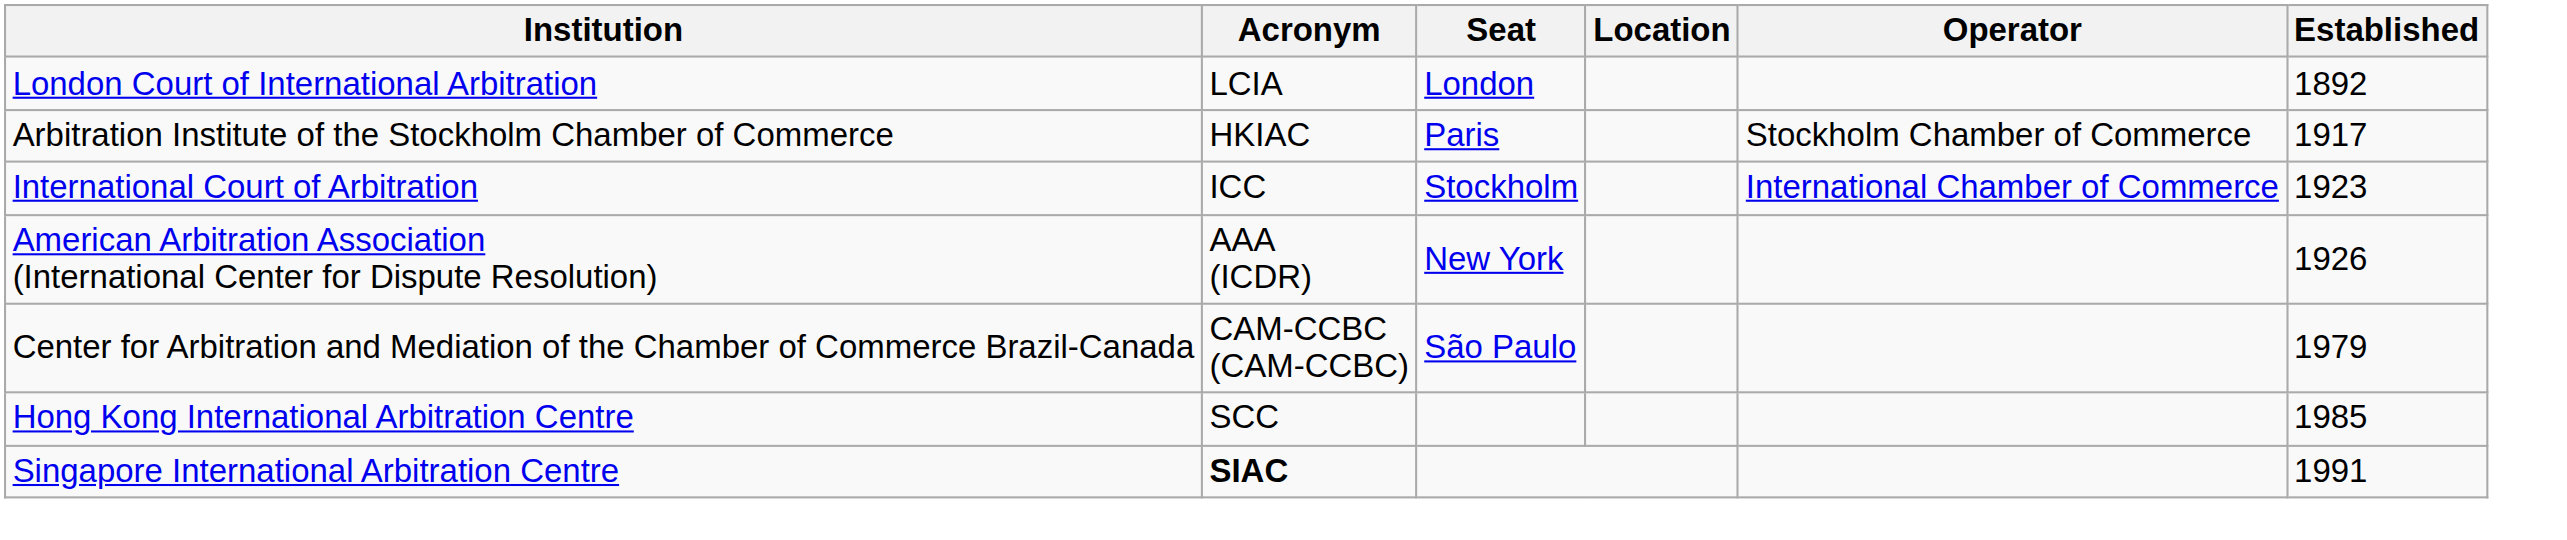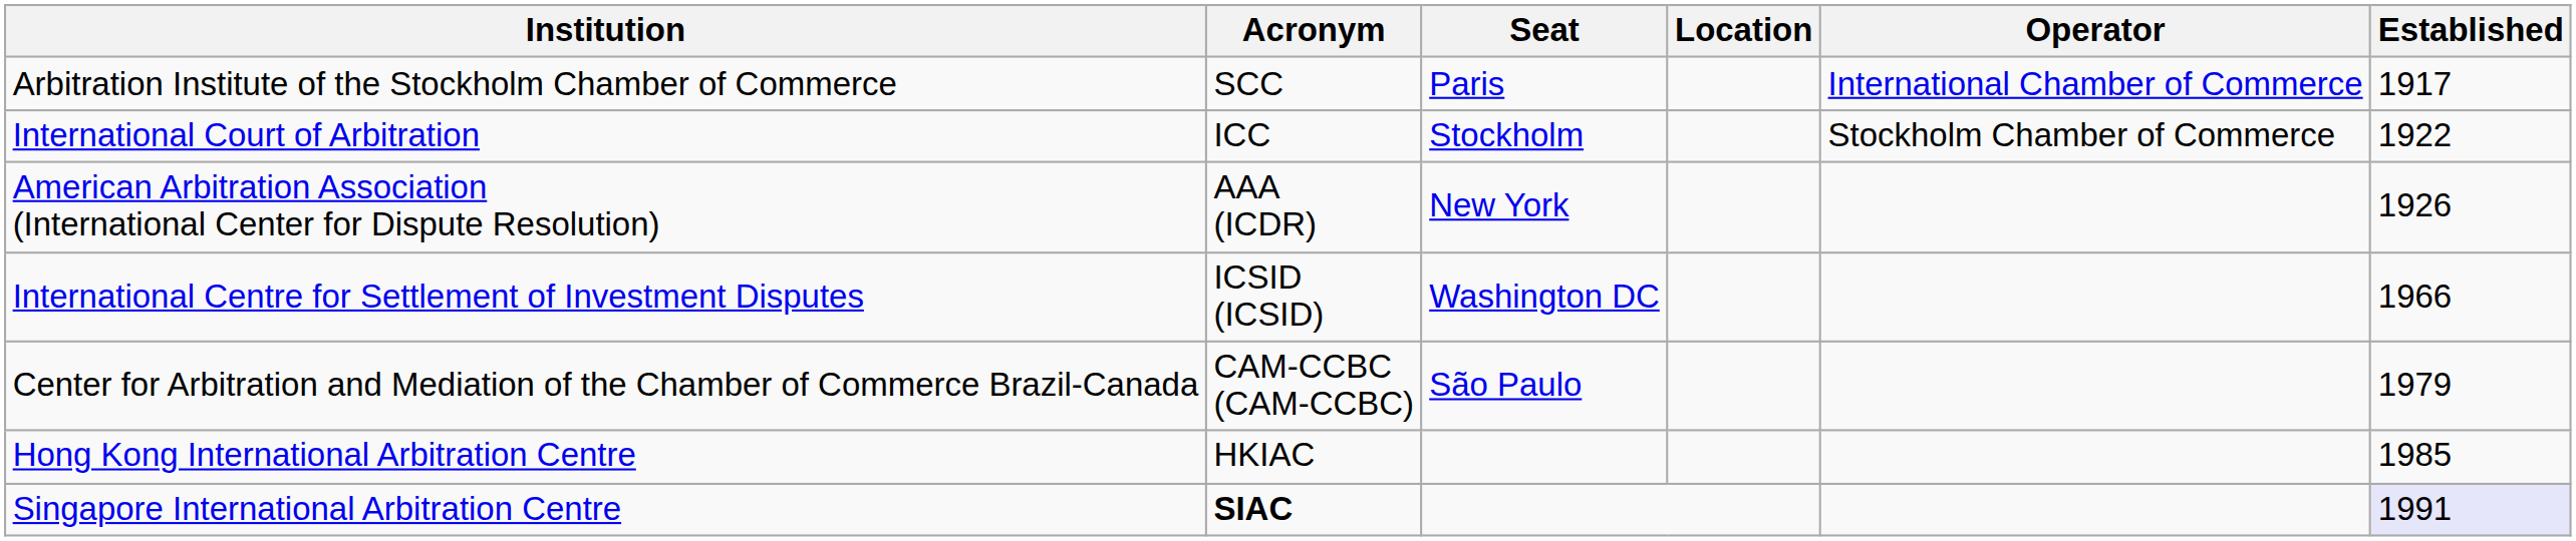- row: London Court of International Arbitration | LCIA | London | 1892
Arbitration Institute of the Stockholm Chamber of Commerce | Acronym: HKIAC -> SCC
Arbitration Institute of the Stockholm Chamber of Commerce | Operator: Stockholm Chamber of Commerce -> International Chamber of Commerce
International Court of Arbitration | Operator: International Chamber of Commerce -> Stockholm Chamber of Commerce
International Court of Arbitration | Established: 1923 -> 1922
+ row: International Centre for Settlement of Investment Disputes | ICSID (ICSID) | Washington DC | 1966
Hong Kong International Arbitration Centre | Acronym: SCC -> HKIAC
Singapore International Arbitration Centre | Established: no background -> lavender background
